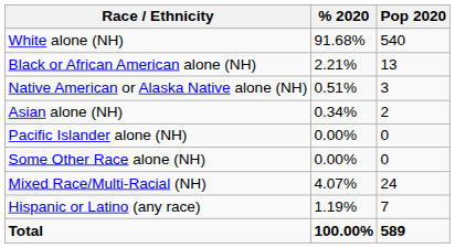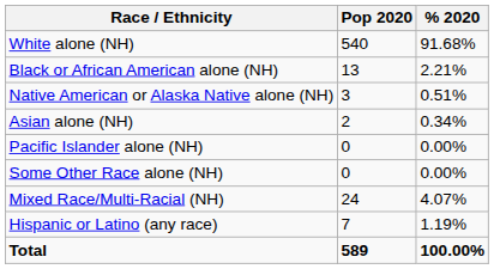columns swapped: Pop 2020 <-> % 2020
